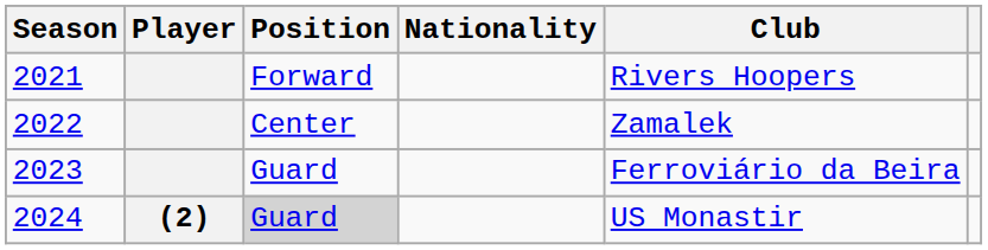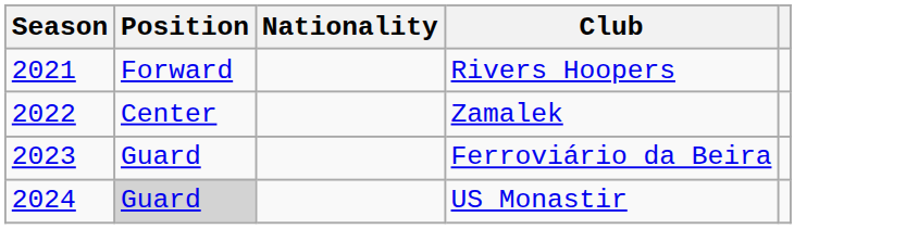- column: Player | (2)
